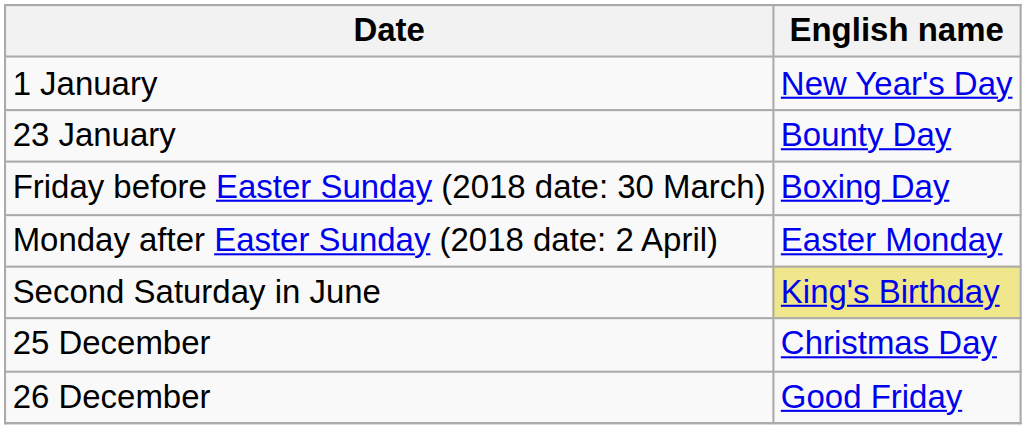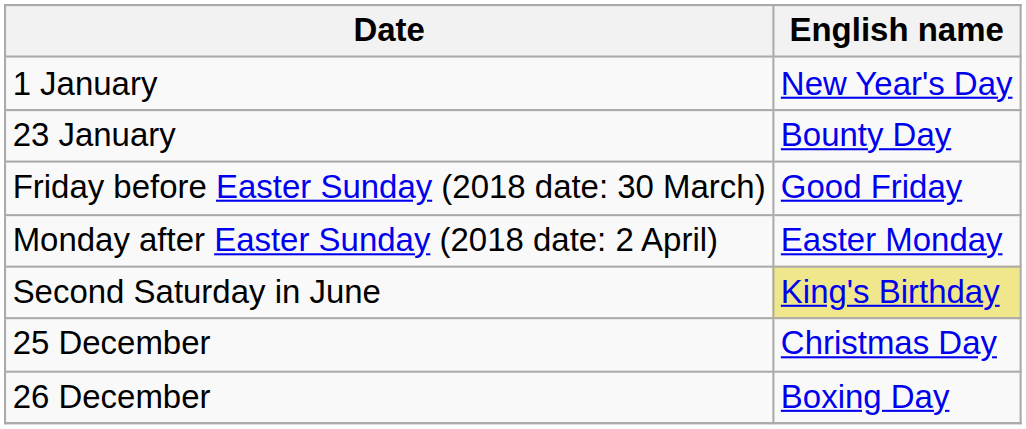Friday before Easter Sunday (2018 date: 30 March) | English name: Boxing Day -> Good Friday
26 December | English name: Good Friday -> Boxing Day
